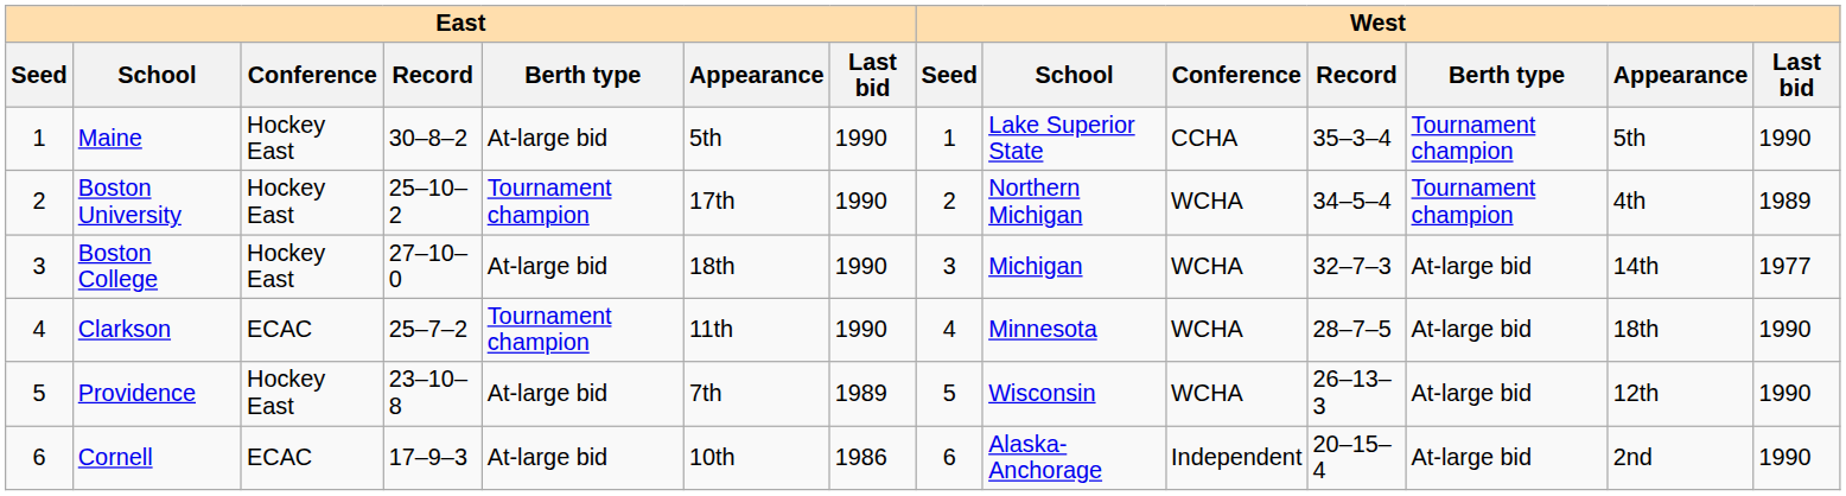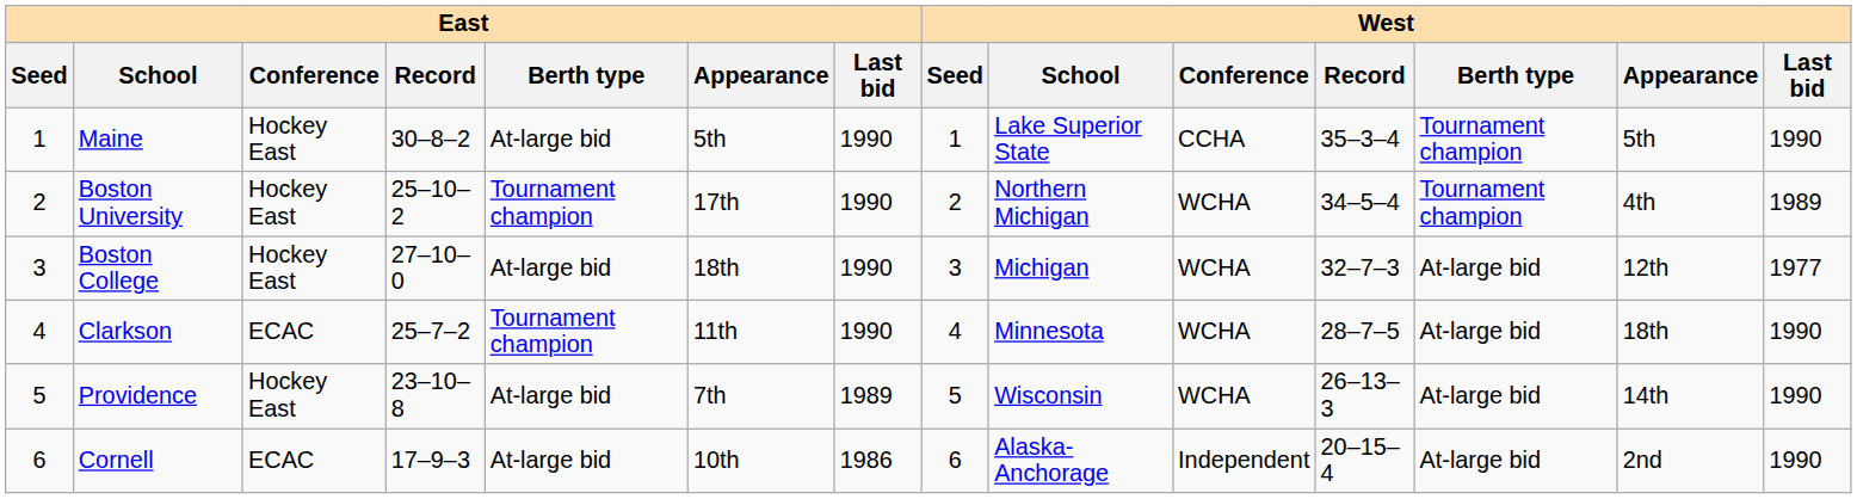Boston College | West / Appearance: 14th -> 12th
Providence | West / Appearance: 12th -> 14th
